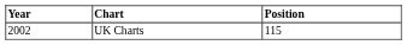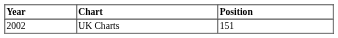UK Charts | Position: 115 -> 151
